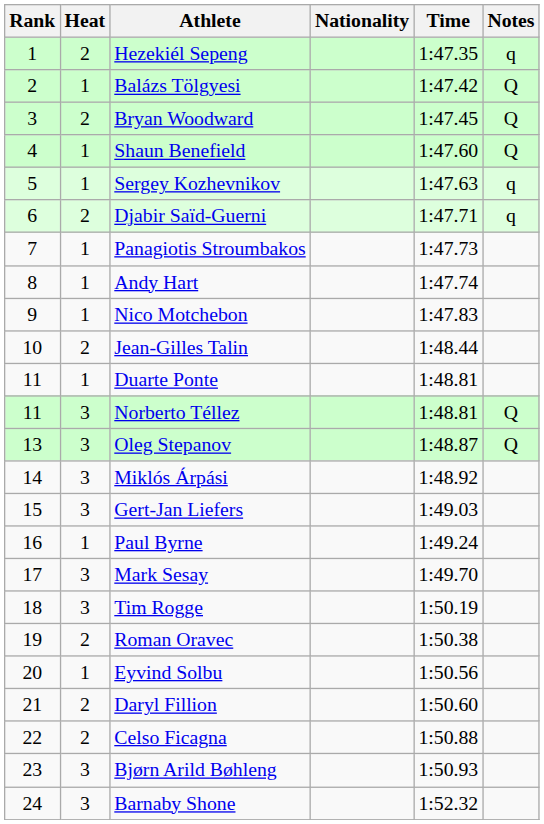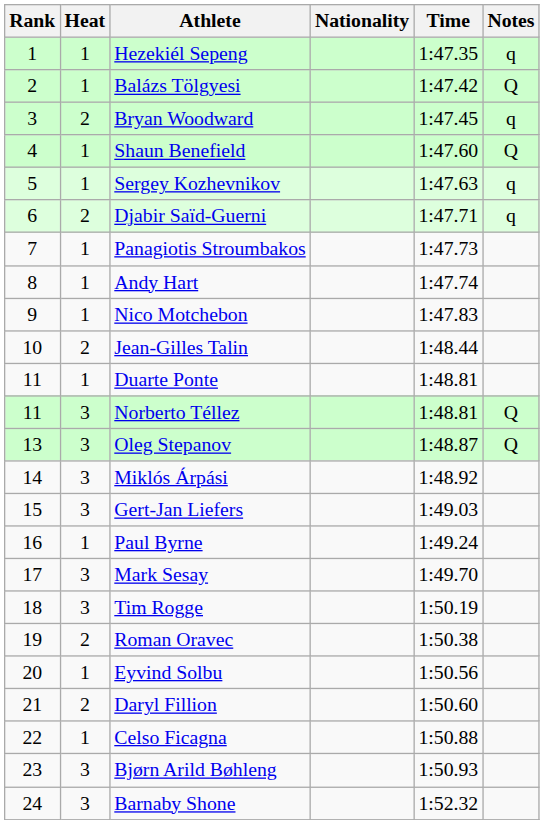Hezekiél Sepeng | Heat: 2 -> 1
Bryan Woodward | Notes: Q -> q
Celso Ficagna | Heat: 2 -> 1
